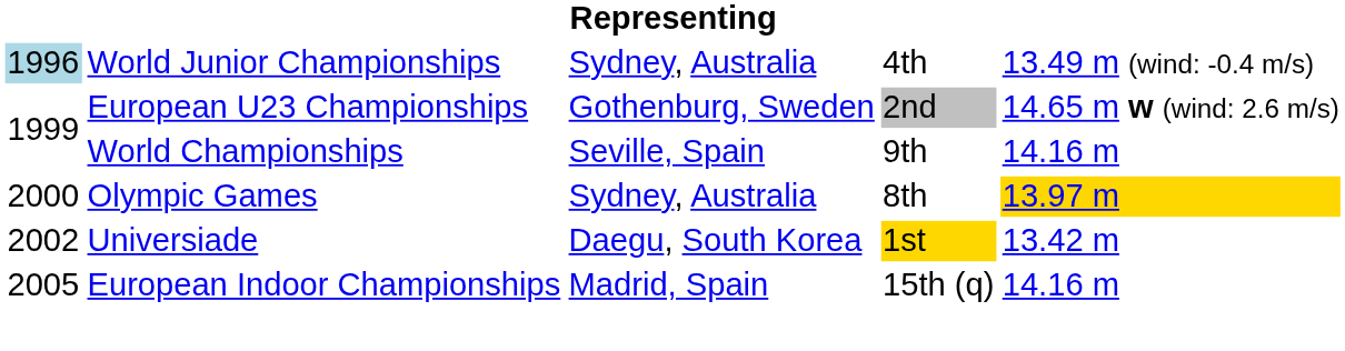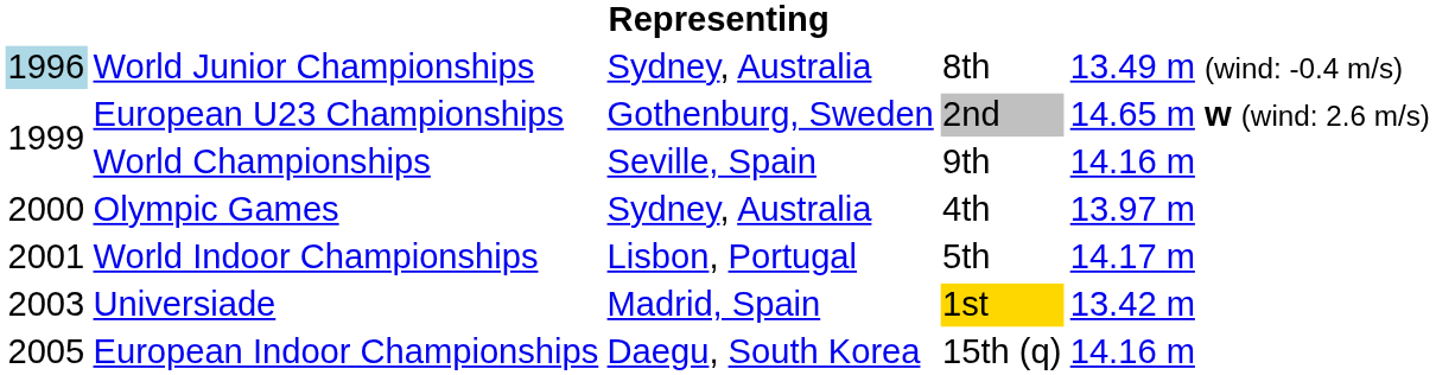World Junior Championships | column 4: 4th -> 8th
Olympic Games | column 4: 8th -> 4th
Olympic Games | column 5: gold background -> no background
+ row: 2001 | World Indoor Championships | Lisbon, Portugal | 5th | 14.17 m
Universiade | column 1: 2002 -> 2003
Universiade | column 3: Daegu, South Korea -> Madrid, Spain
European Indoor Championships | column 3: Madrid, Spain -> Daegu, South Korea
